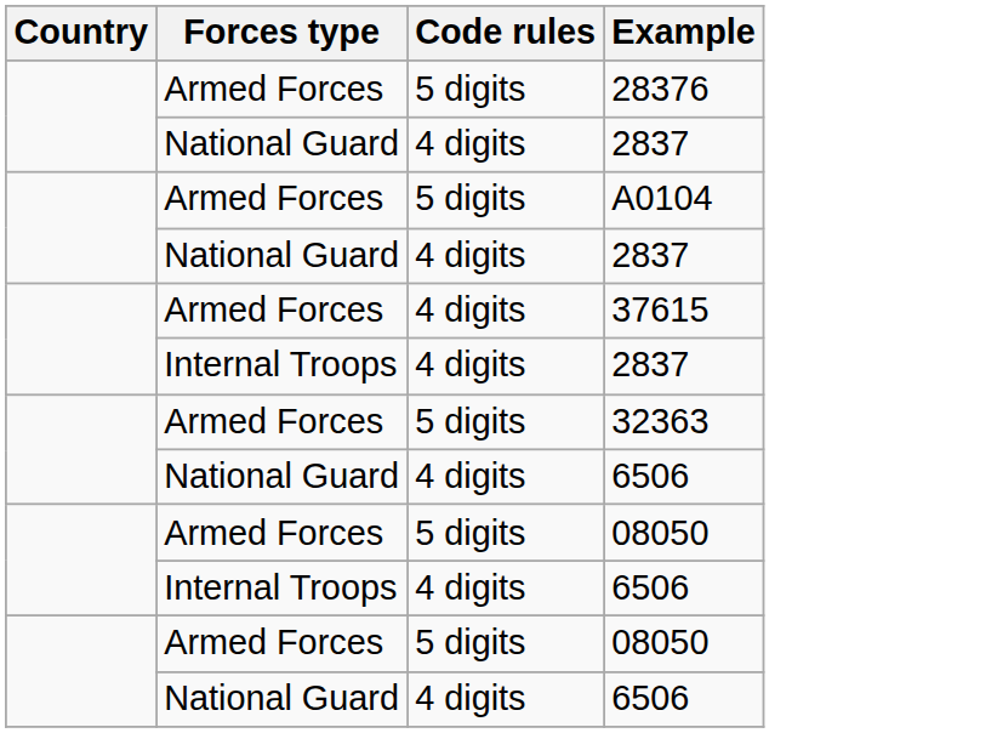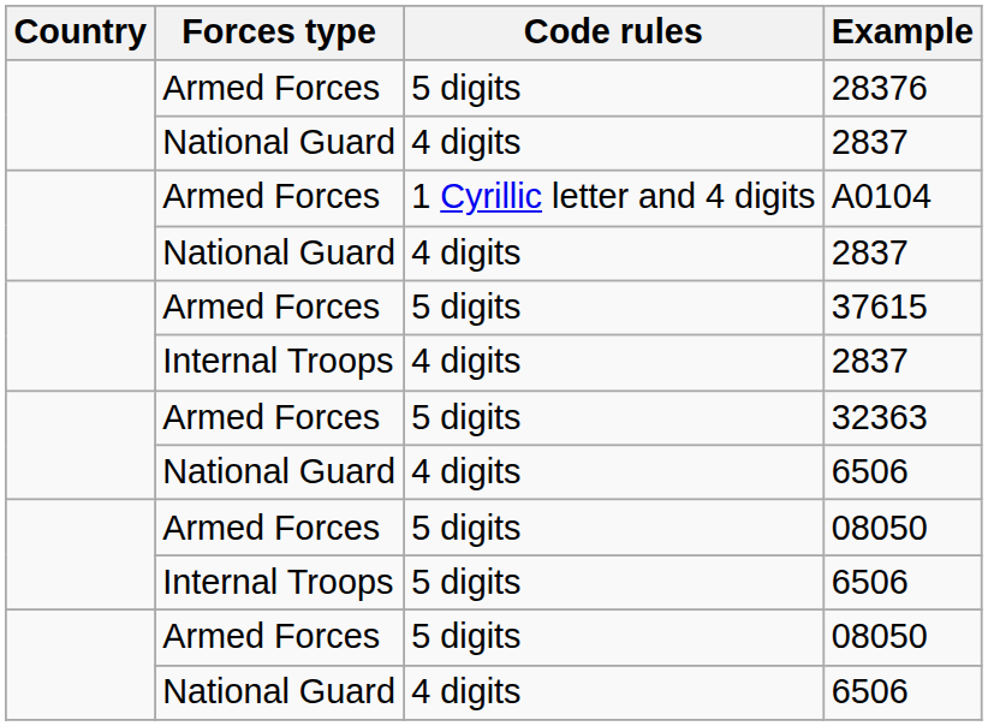А0104 | Code rules: 5 digits -> 1 Cyrillic letter and 4 digits
37615 | Code rules: 4 digits -> 5 digits
Internal Troops / 6506 | Code rules: 4 digits -> 5 digits
